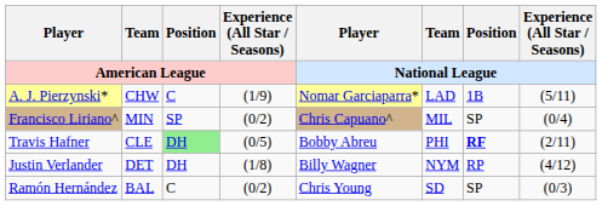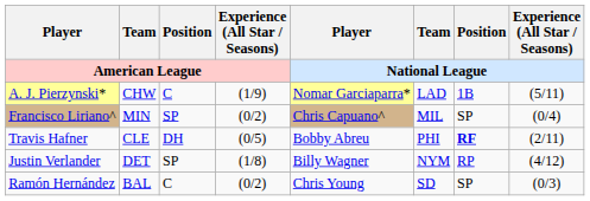Travis Hafner | Position / American League: lightgreen background -> no background
Justin Verlander | Position / American League: DH -> SP
